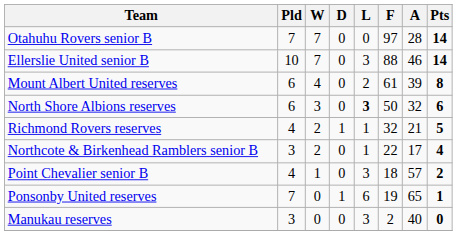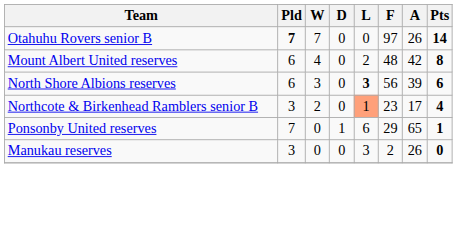Otahuhu Rovers senior B | Pld: normal -> bold
Otahuhu Rovers senior B | A: 28 -> 26
- row: Ellerslie United senior B | 10 | 7 | 0 | 3 | 88 | 46 | 14
Mount Albert United reserves | F: 61 -> 48
Mount Albert United reserves | A: 39 -> 42
North Shore Albions reserves | F: 50 -> 56
North Shore Albions reserves | A: 32 -> 39
- row: Richmond Rovers reserves | 4 | 2 | 1 | 1 | 32 | 21 | 5
Northcote & Birkenhead Ramblers senior B | L: no background -> lightsalmon background
Northcote & Birkenhead Ramblers senior B | F: 22 -> 23
- row: Point Chevalier senior B | 4 | 1 | 0 | 3 | 18 | 57 | 2
Ponsonby United reserves | F: 19 -> 29
Manukau reserves | A: 40 -> 26
